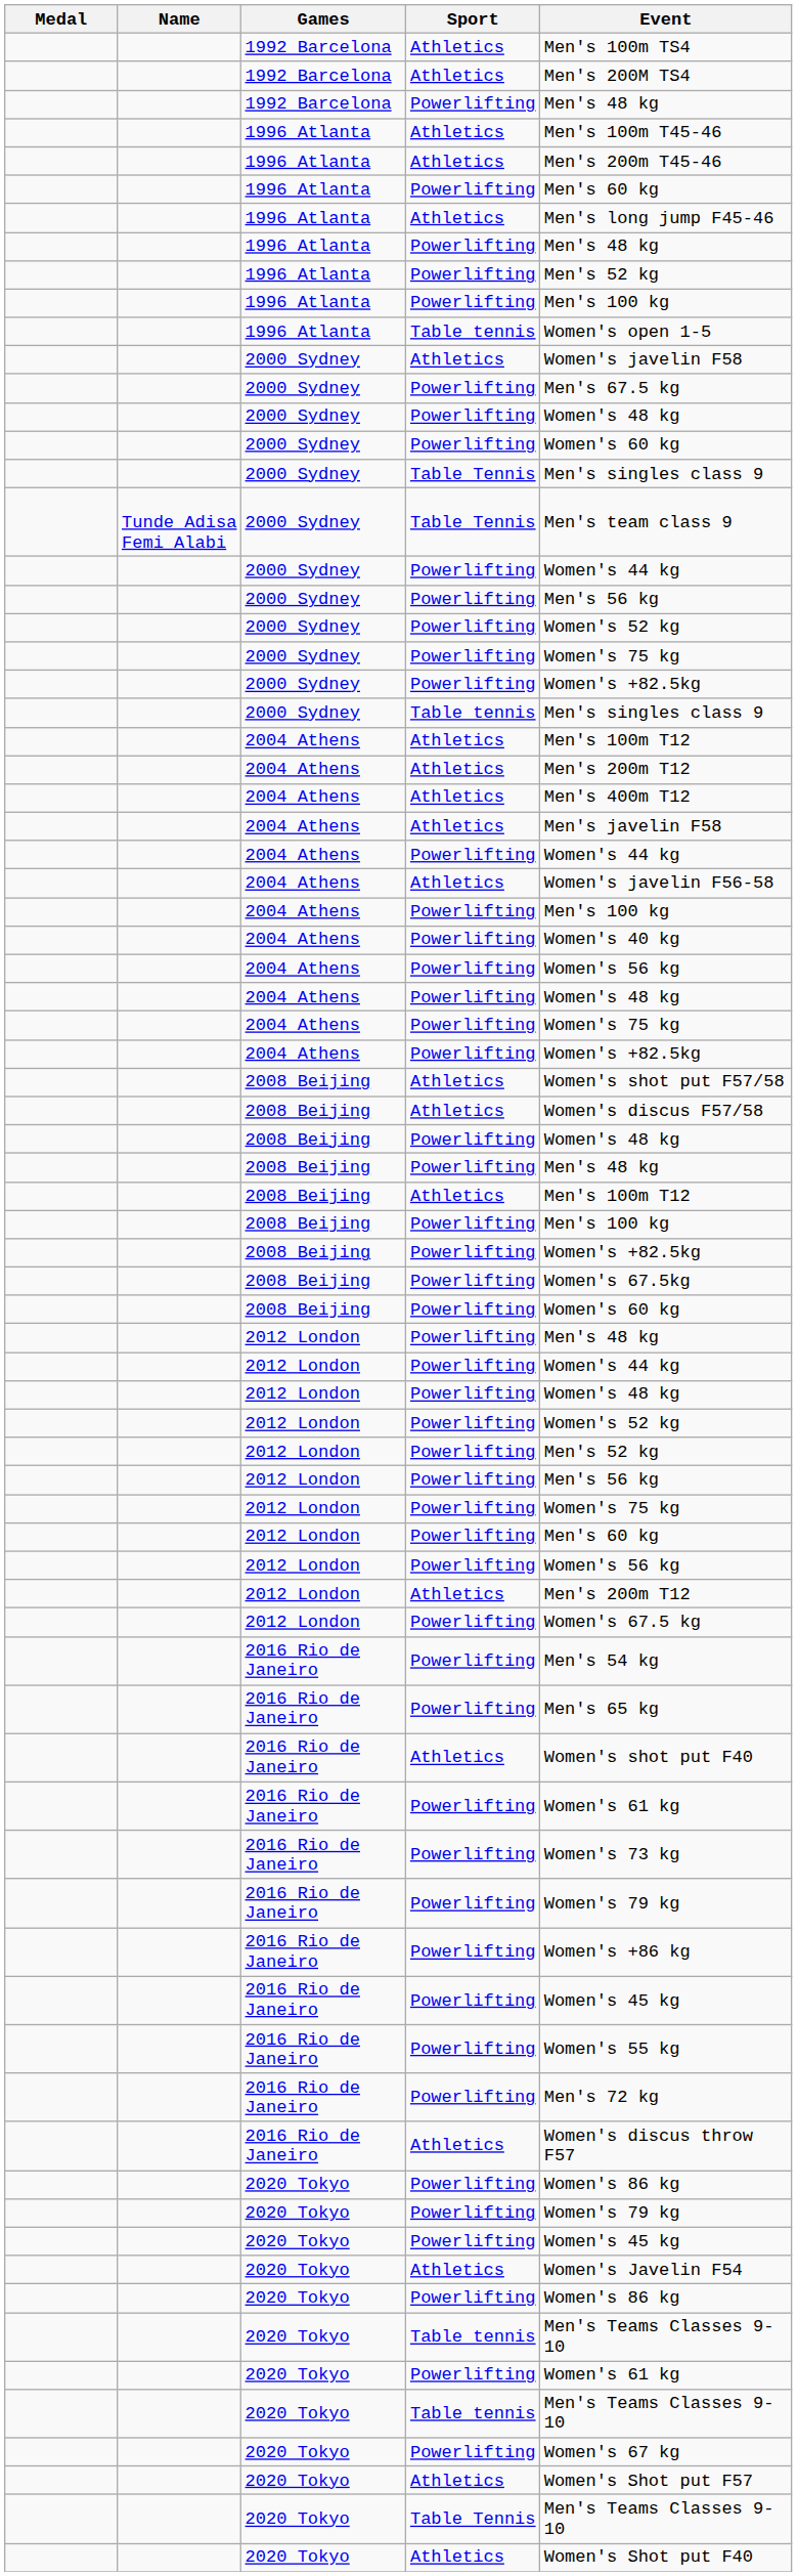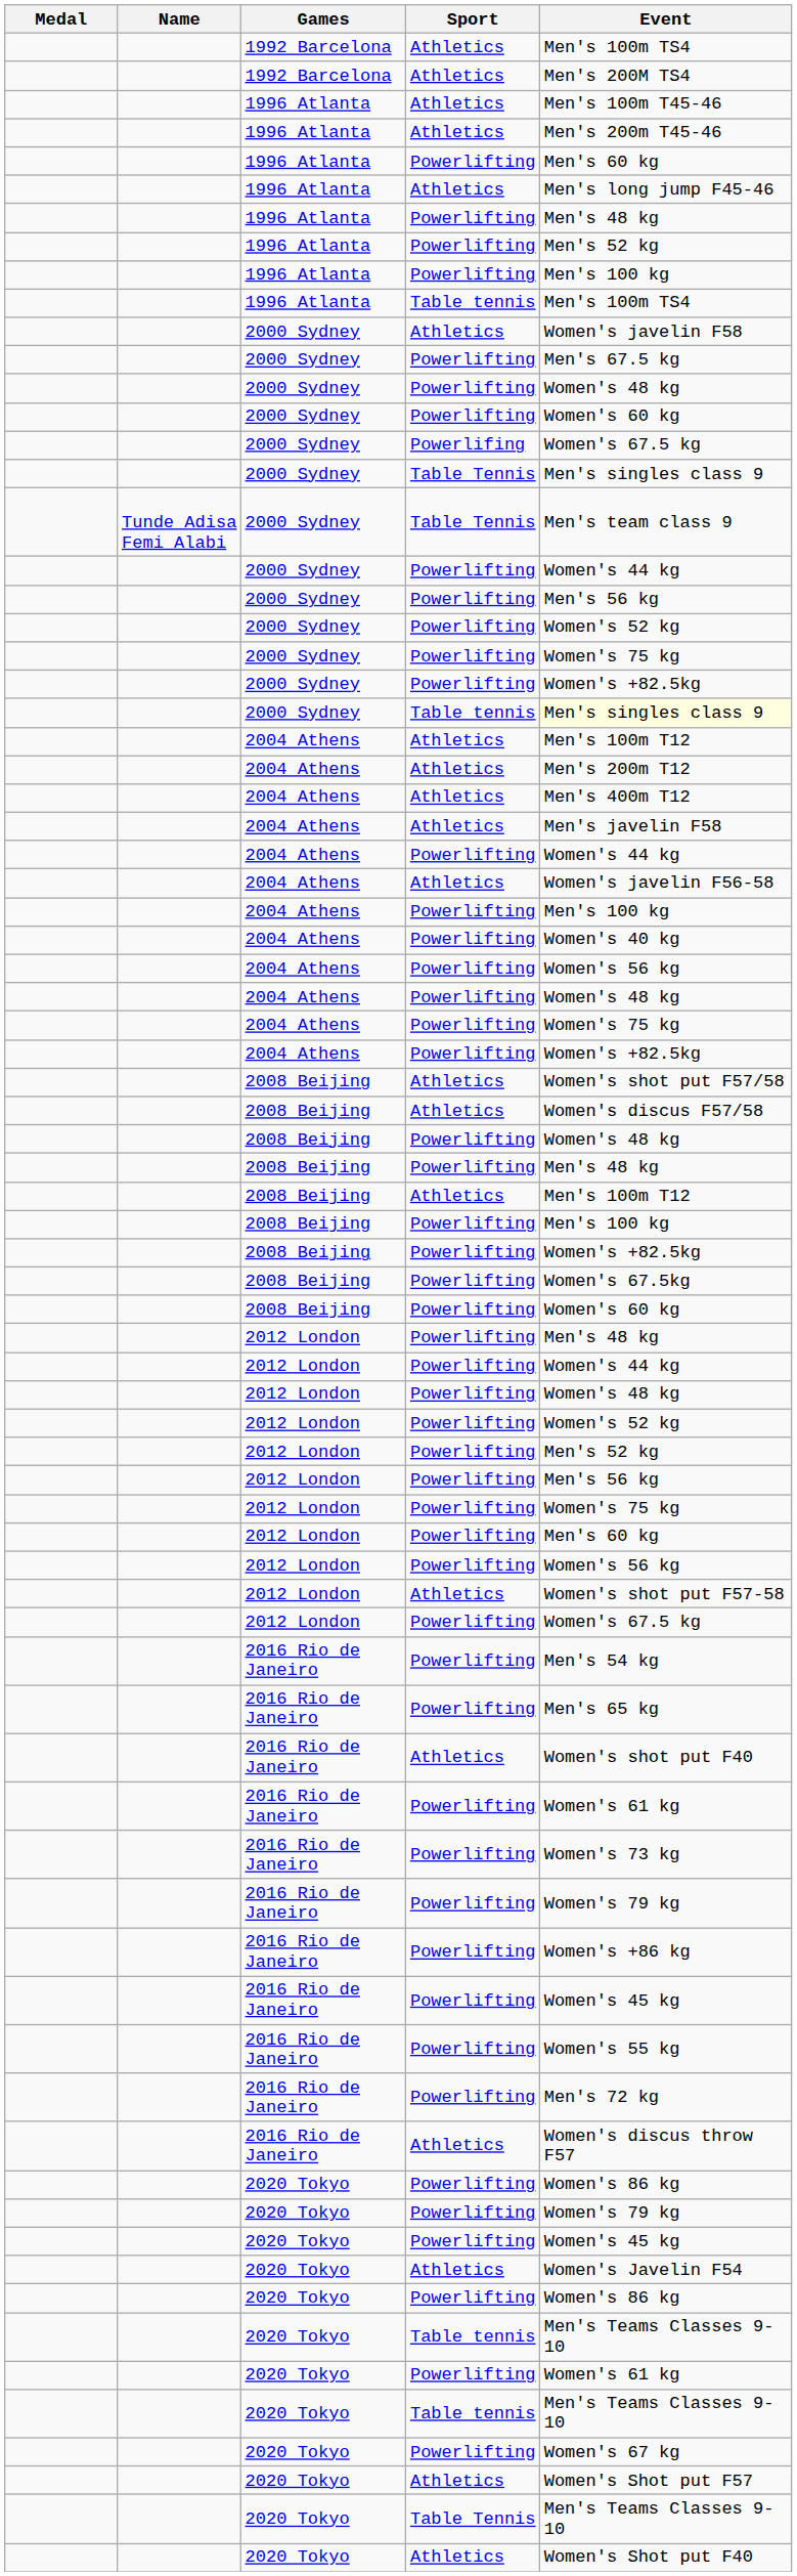- row: 1992 Barcelona | Powerlifting | Men's 48 kg
1996 Atlanta / Table tennis | Event: Women's open 1-5 -> Men's 100m TS4
+ row: 2000 Sydney | Powerlifing | Women's 67.5 kg
2000 Sydney / Table tennis | Event: no background -> lightyellow background
2012 London / Athletics | Event: Men's 200m T12 -> Women's shot put F57-58
